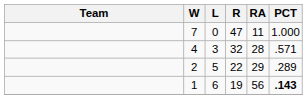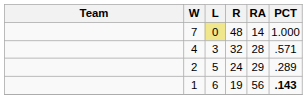7 | L: no background -> khaki background
7 | R: 47 -> 48
7 | RA: 11 -> 14
2 | R: 22 -> 24
